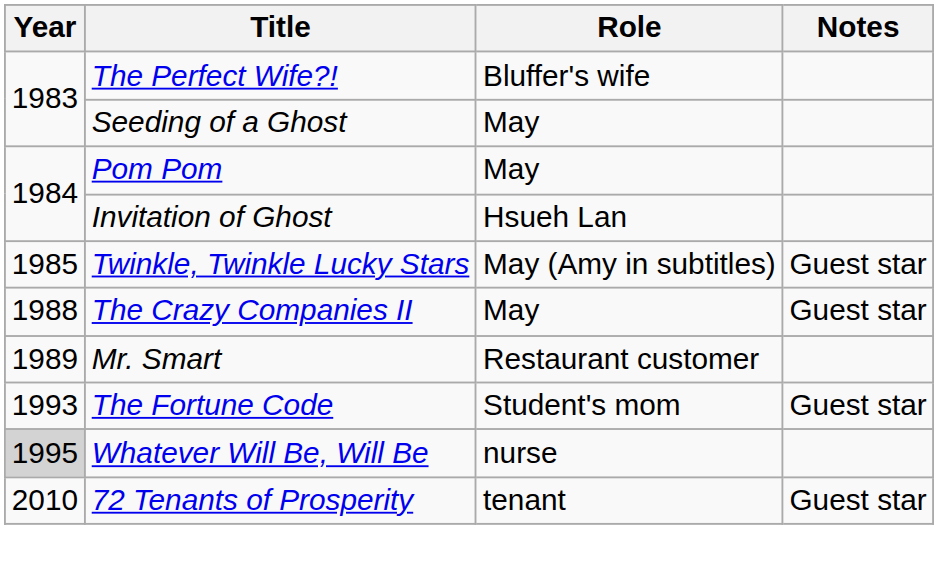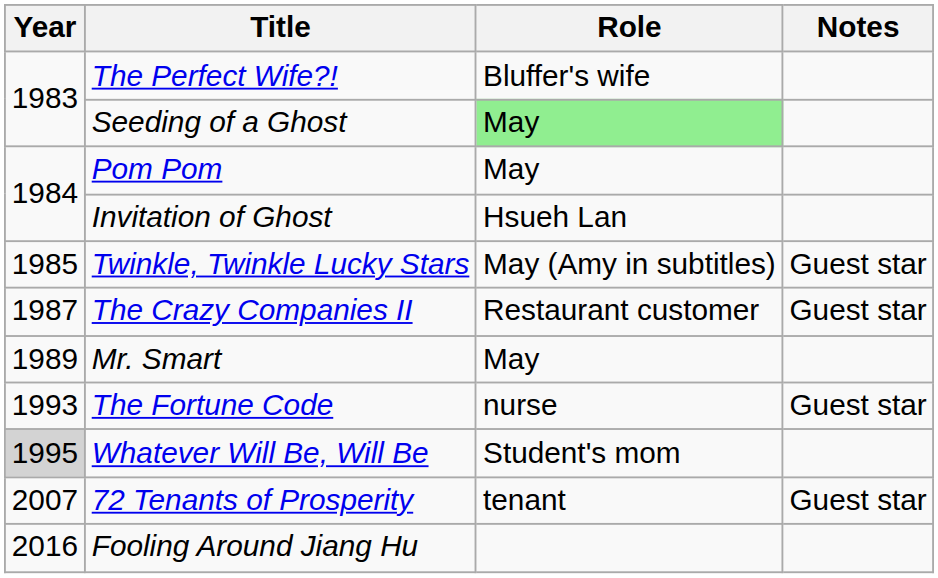Seeding of a Ghost | Role: no background -> lightgreen background
The Crazy Companies II | Year: 1988 -> 1987
The Crazy Companies II | Role: May -> Restaurant customer
Mr. Smart | Role: Restaurant customer -> May
The Fortune Code | Role: Student's mom -> nurse
Whatever Will Be, Will Be | Role: nurse -> Student's mom
72 Tenants of Prosperity | Year: 2010 -> 2007
+ row: 2016 | Fooling Around Jiang Hu
